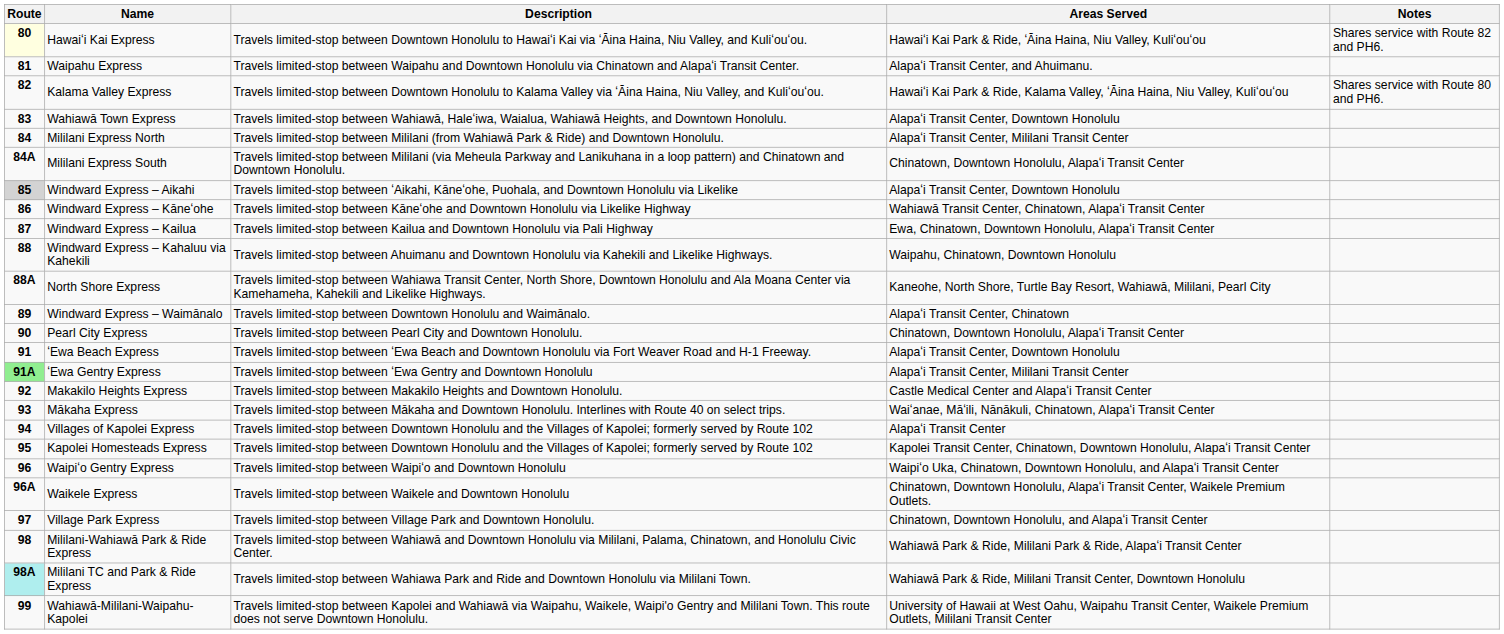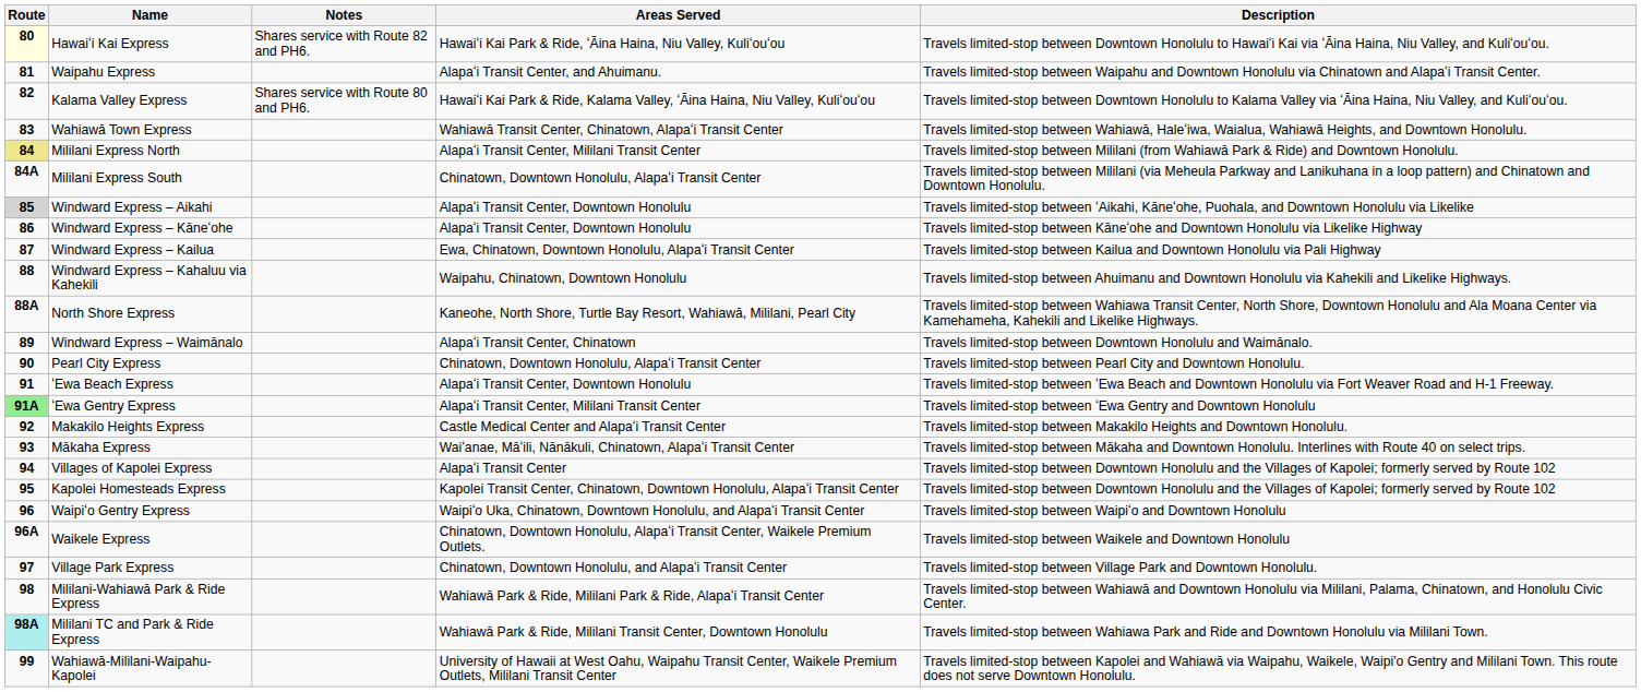columns swapped: Description <-> Notes
Wahiawā Town Express | Areas Served: Alapaʻi Transit Center, Downtown Honolulu -> Wahiawā Transit Center, Chinatown, Alapaʻi Transit Center
Mililani Express North | Route: no background -> khaki background
Windward Express – Kāneʻohe | Areas Served: Wahiawā Transit Center, Chinatown, Alapaʻi Transit Center -> Alapaʻi Transit Center, Downtown Honolulu
